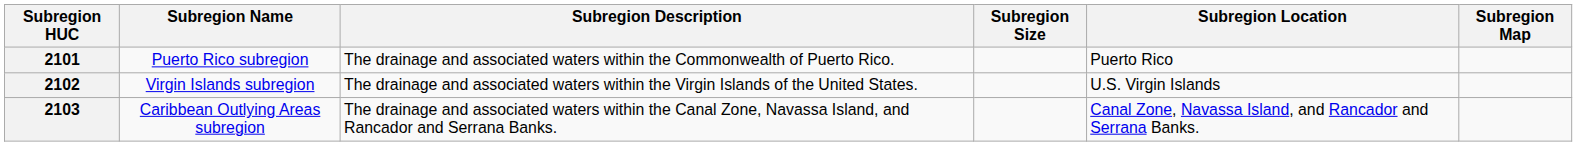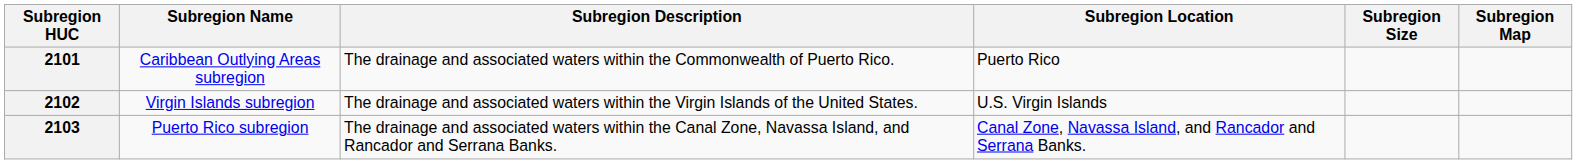columns swapped: Subregion Location <-> Subregion Size
2101 | Subregion Name: Puerto Rico subregion -> Caribbean Outlying Areas subregion
2103 | Subregion Name: Caribbean Outlying Areas subregion -> Puerto Rico subregion
